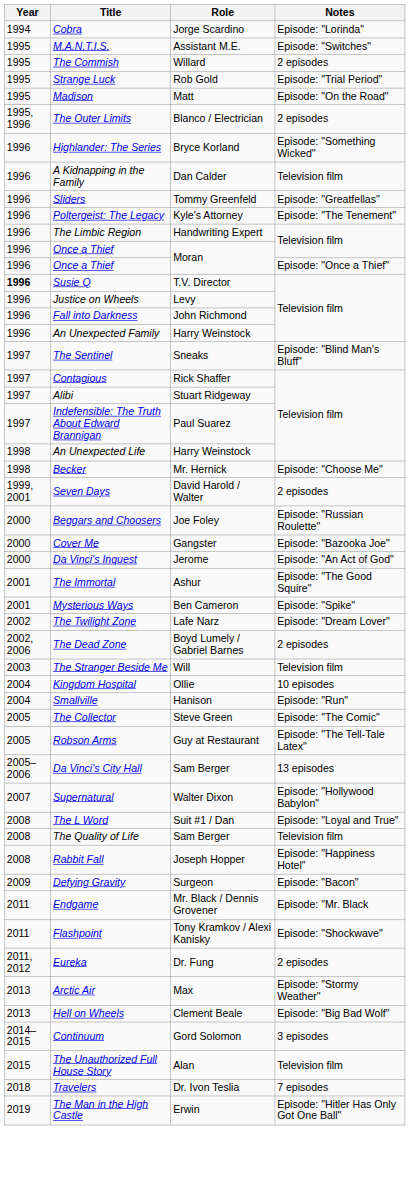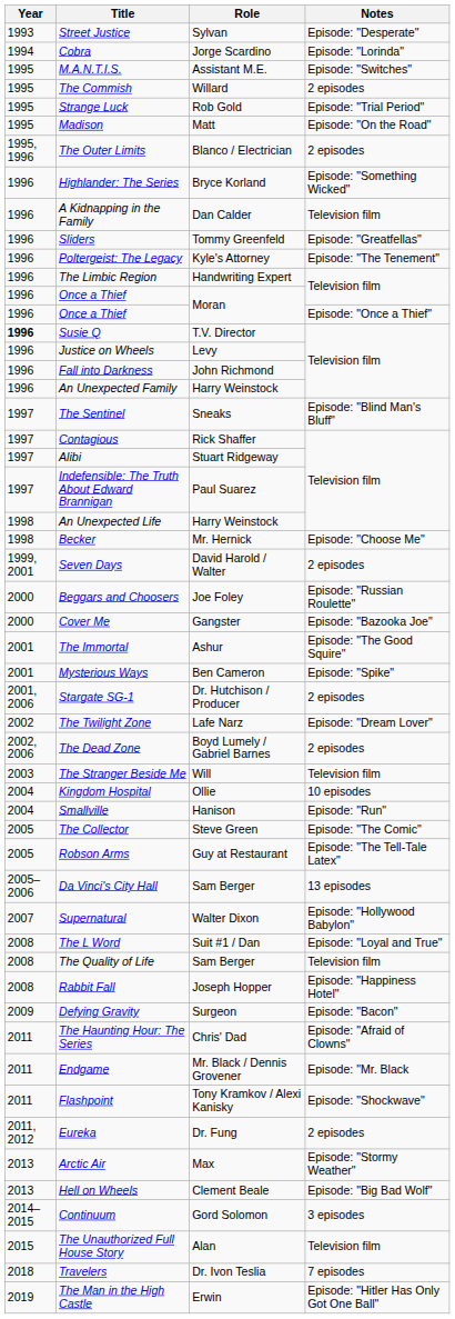+ row: 1993 | Street Justice | Sylvan | Episode: "Desperate"
- row: 2000 | Da Vinci's Inquest | Jerome | Episode: "An Act of God"
+ row: 2001, 2006 | Stargate SG-1 | Dr. Hutchison / Producer | 2 episodes
+ row: 2011 | The Haunting Hour: The Series | Chris' Dad | Episode: "Afraid of Clowns"
